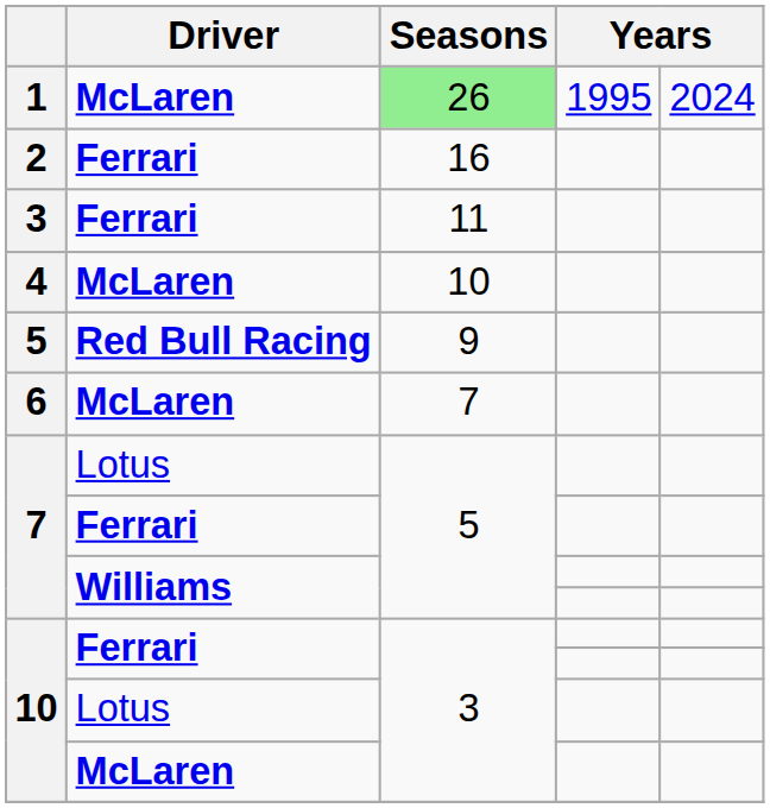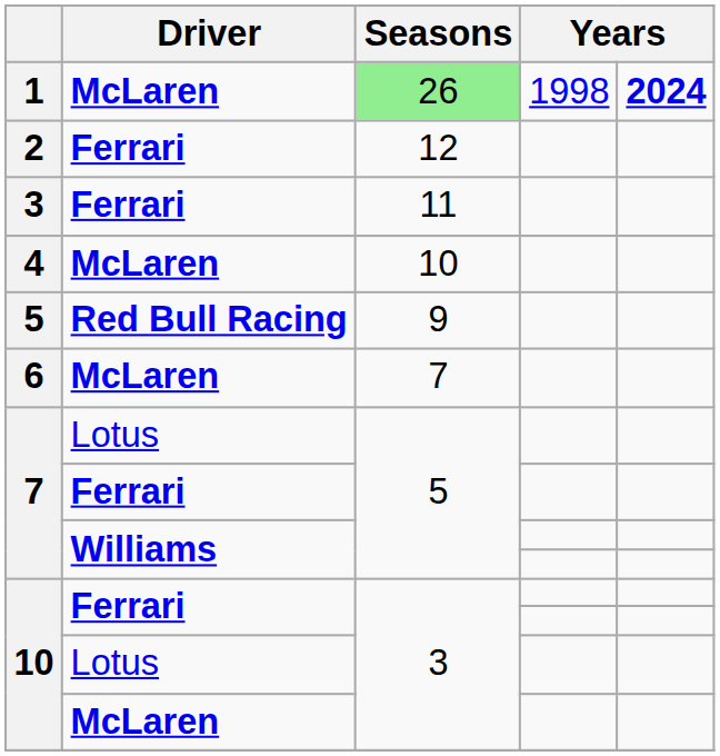1 | column 4: 1995 -> 1998
1 | column 5: normal -> bold
2 | Seasons: 16 -> 12
